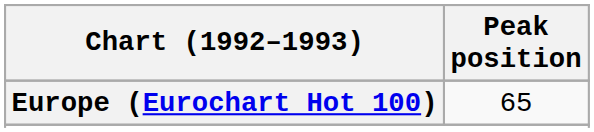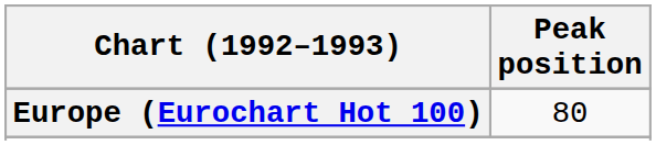Europe (Eurochart Hot 100) | Peak position: 65 -> 80
